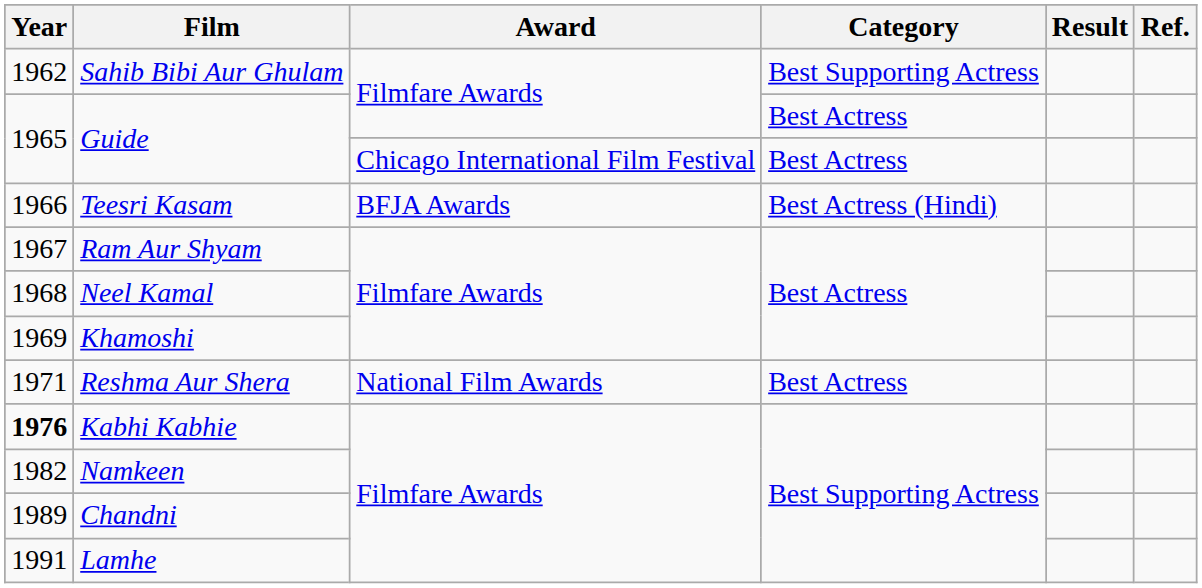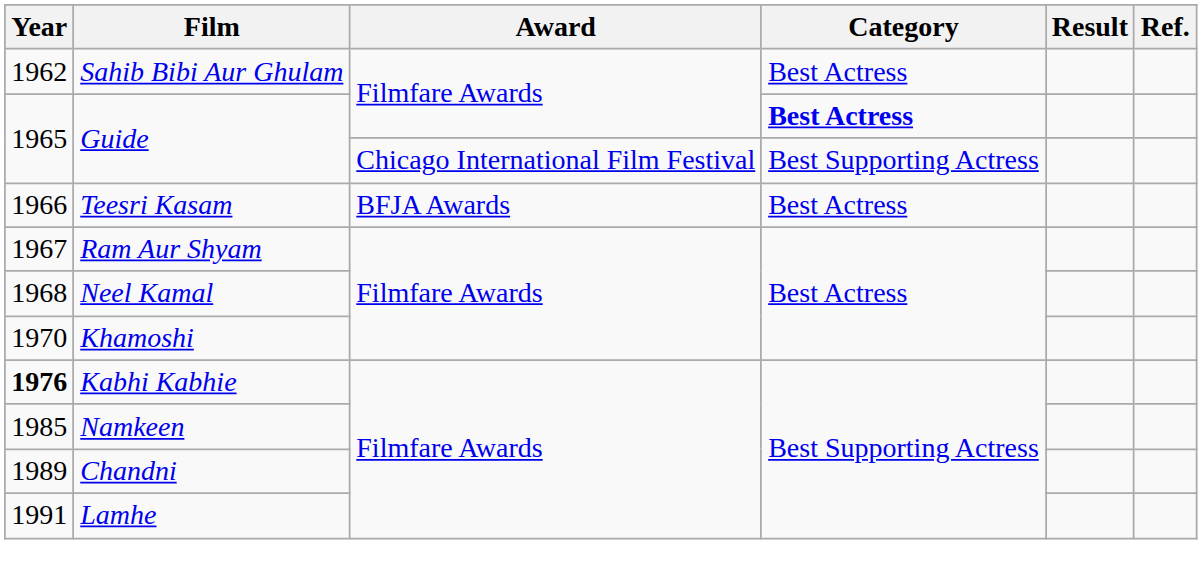Sahib Bibi Aur Ghulam | Category: Best Supporting Actress -> Best Actress
Guide / Filmfare Awards | Category: normal -> bold
Guide / Chicago International Film Festival | Category: Best Actress -> Best Supporting Actress
Teesri Kasam | Category: Best Actress (Hindi) -> Best Actress
Khamoshi | Year: 1969 -> 1970
- row: 1971 | Reshma Aur Shera | National Film Awards | Best Actress
Namkeen | Year: 1982 -> 1985
